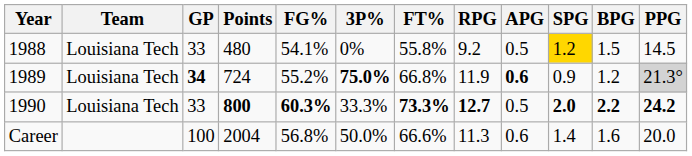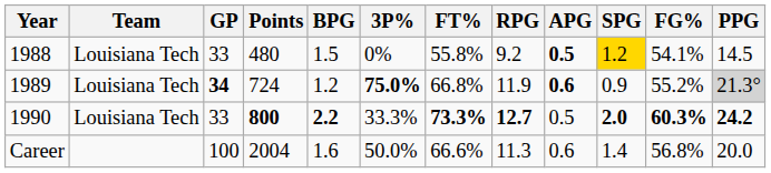columns swapped: FG% <-> BPG
1988 | APG: normal -> bold
